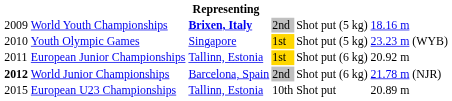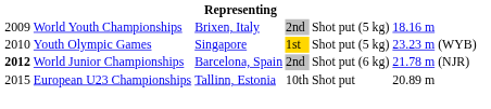World Youth Championships | column 3: bold -> normal
- row: 2011 | European Junior Championships | Tallinn, Estonia | 1st | Shot put (6 kg) | 20.92 m
